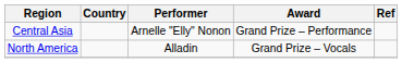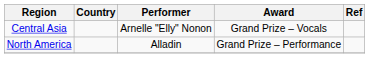Central Asia | Award: Grand Prize – Performance -> Grand Prize – Vocals
North America | Award: Grand Prize – Vocals -> Grand Prize – Performance
